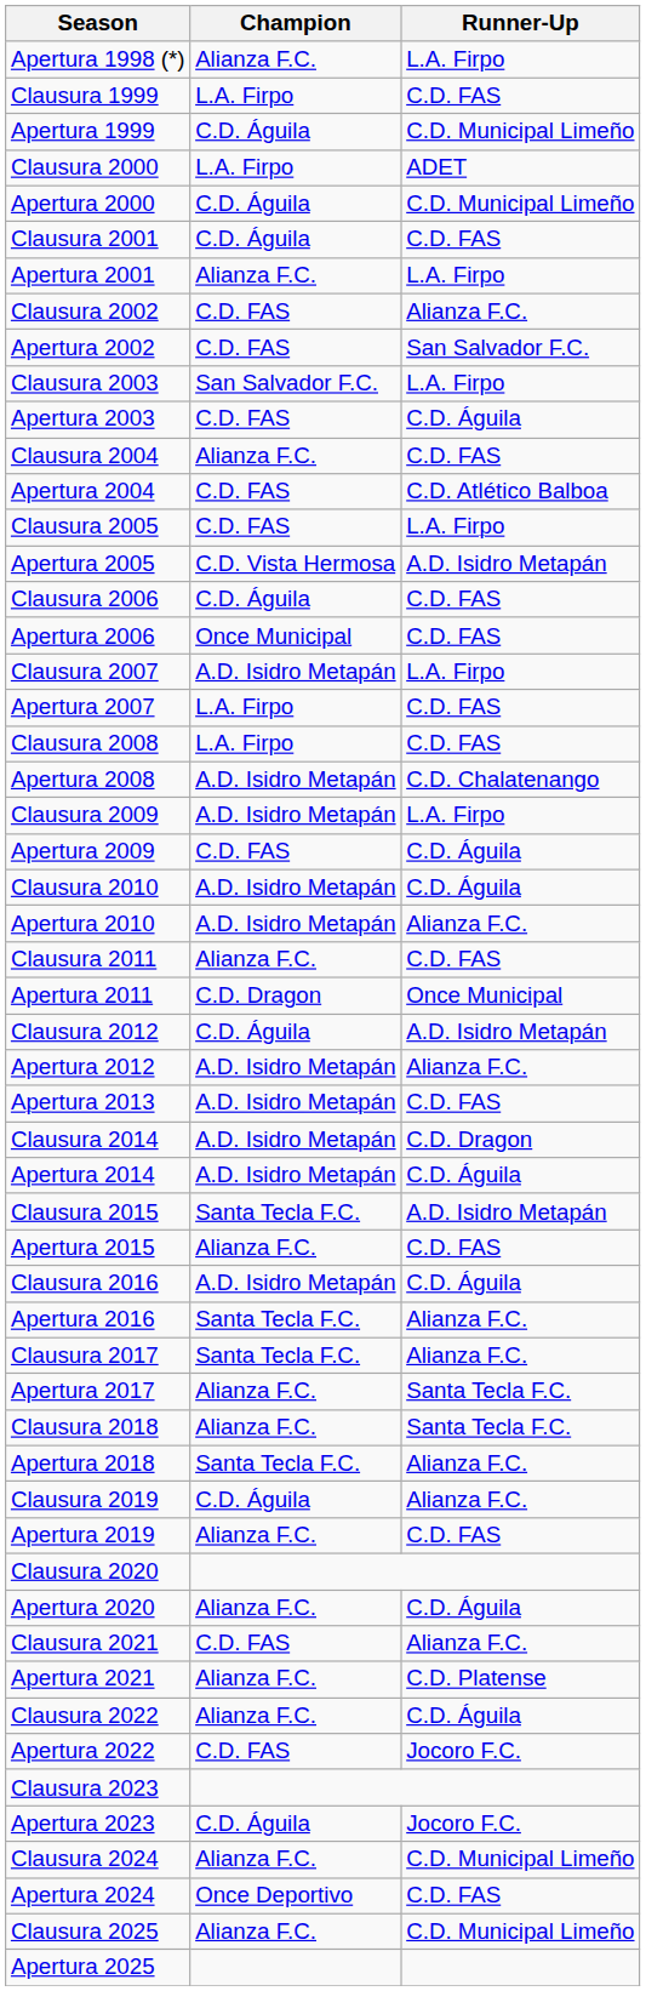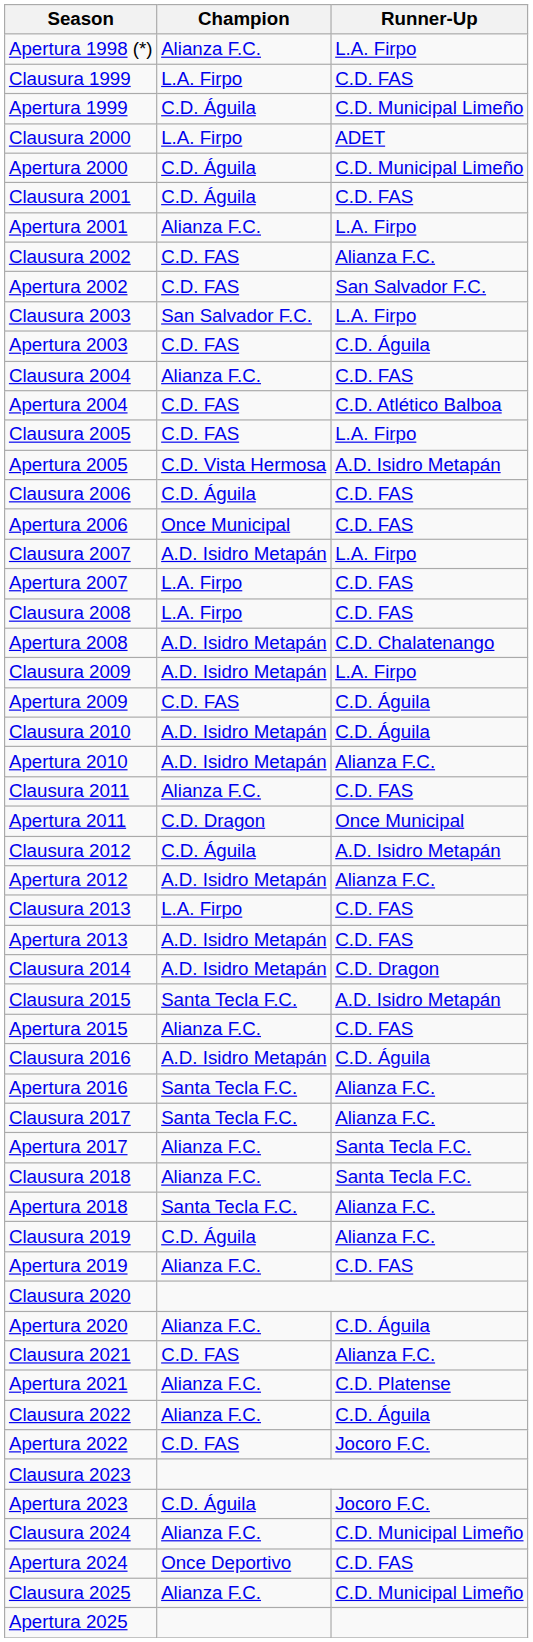+ row: Clausura 2013 | L.A. Firpo | C.D. FAS
- row: Apertura 2014 | A.D. Isidro Metapán | C.D. Águila
